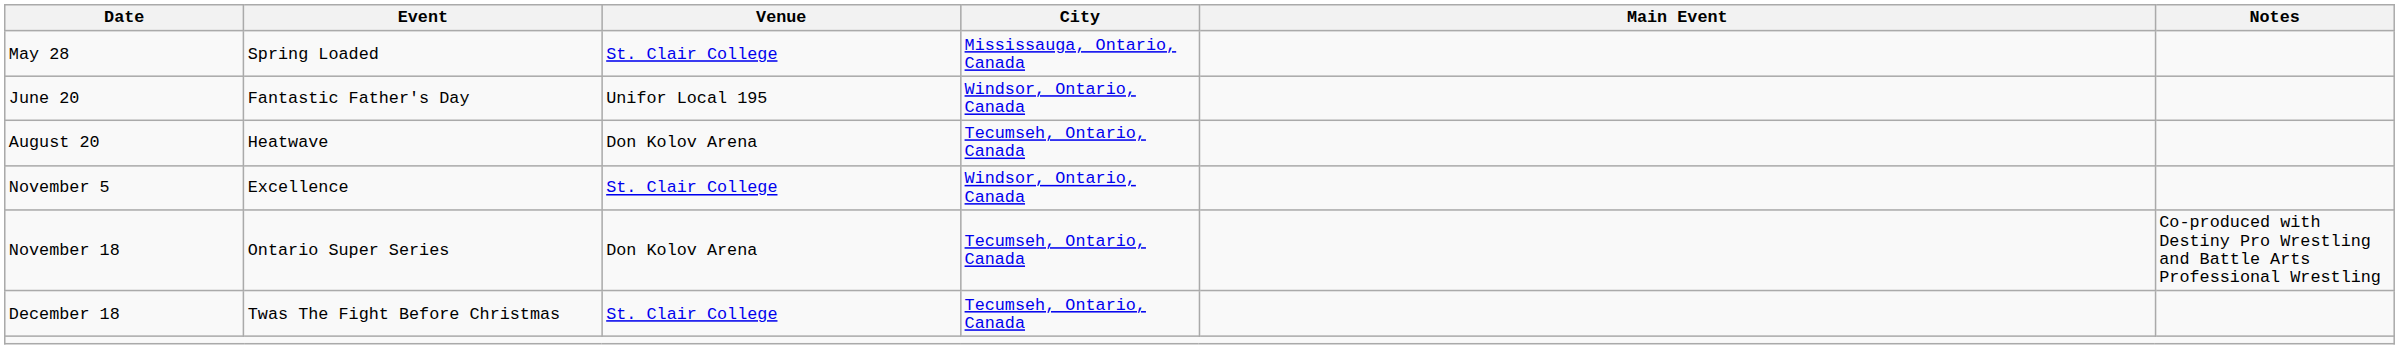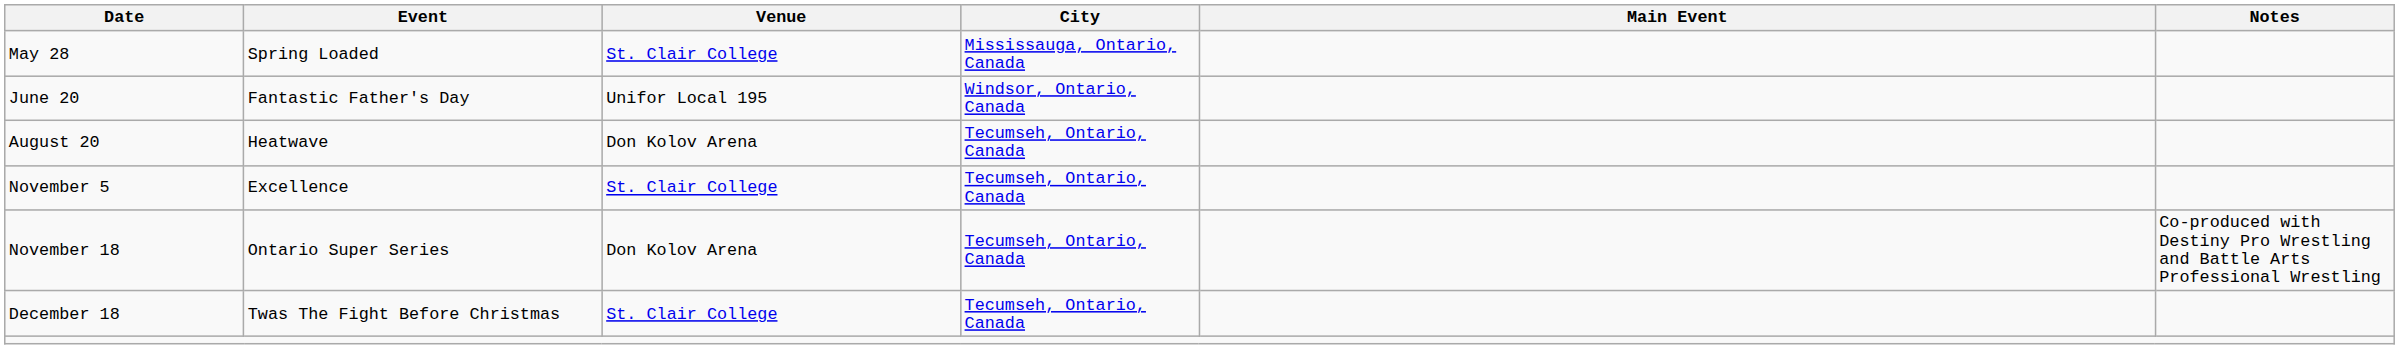November 5 | City: Windsor, Ontario, Canada -> Tecumseh, Ontario, Canada
